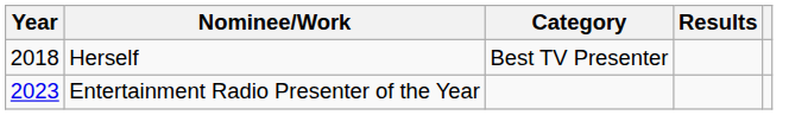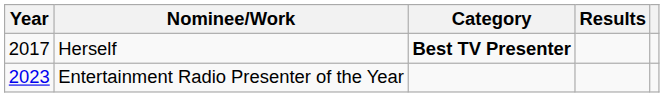Herself | Year: 2018 -> 2017
Herself | Category: normal -> bold
